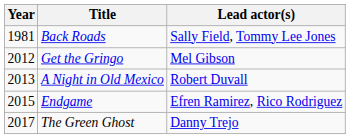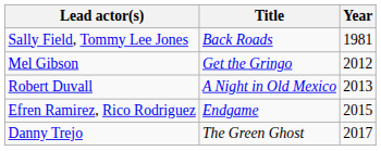columns swapped: Year <-> Lead actor(s)
